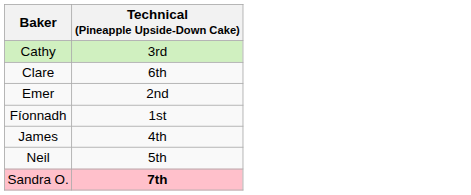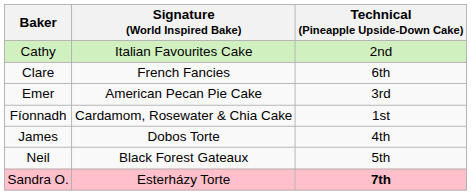+ column: Signature (World Inspired Bake) | Italian Favourites Cake | French Fancies | American Pecan Pie Cake | Cardamom, Rosewater & Chia Cake | Dobos Torte | Black Forest Gateaux | Esterházy Torte
Cathy | Technical (Pineapple Upside-Down Cake): 3rd -> 2nd
Emer | Technical (Pineapple Upside-Down Cake): 2nd -> 3rd
